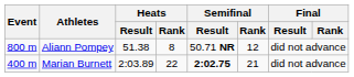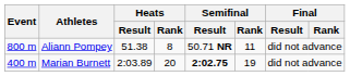Aliann Pompey | Semifinal / Rank: 12 -> 11
Marian Burnett | Heats / Rank: 22 -> 20
Marian Burnett | Semifinal / Rank: 21 -> 19
